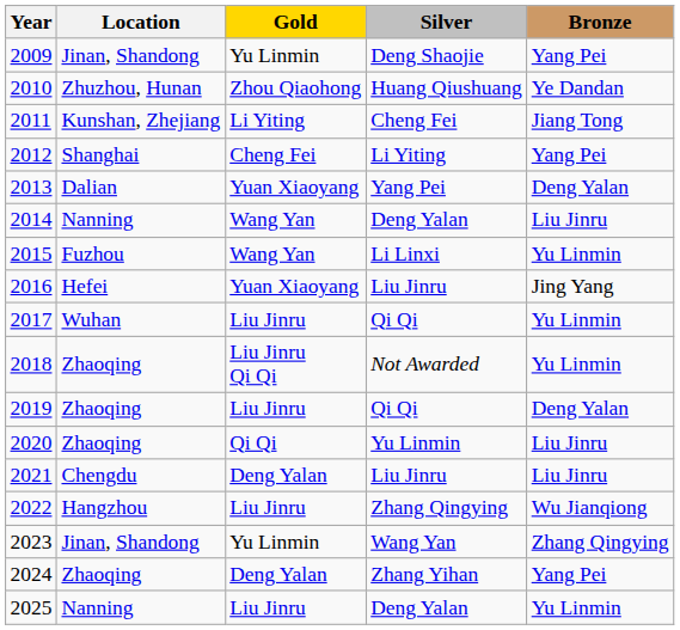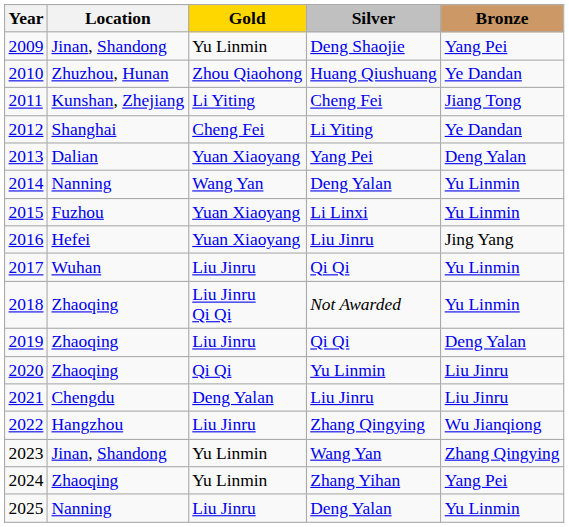2012 | Bronze: Yang Pei -> Ye Dandan
2014 | Bronze: Liu Jinru -> Yu Linmin
2015 | Gold: Wang Yan -> Yuan Xiaoyang
2024 | Gold: Deng Yalan -> Yu Linmin
